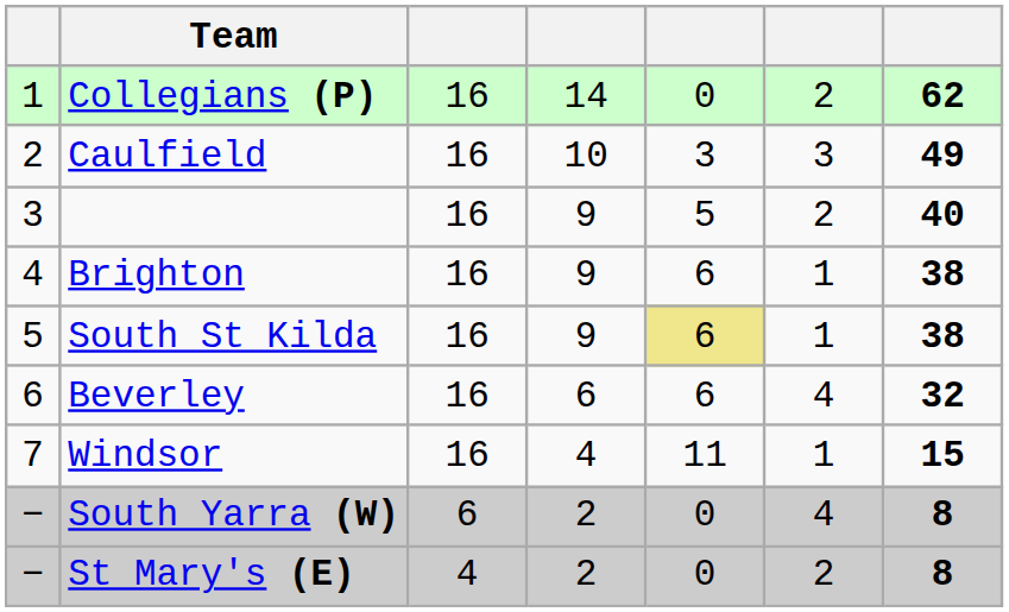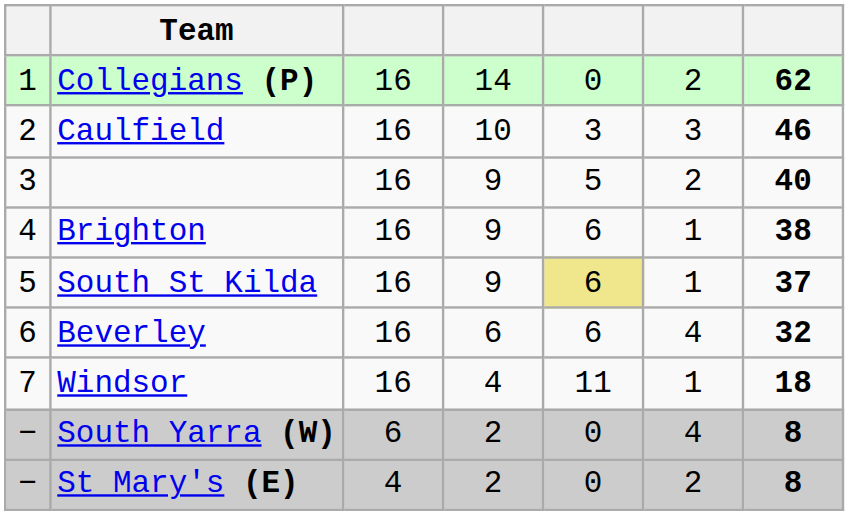Caulfield | column 7: 49 -> 46
South St Kilda | column 7: 38 -> 37
Windsor | column 7: 15 -> 18
